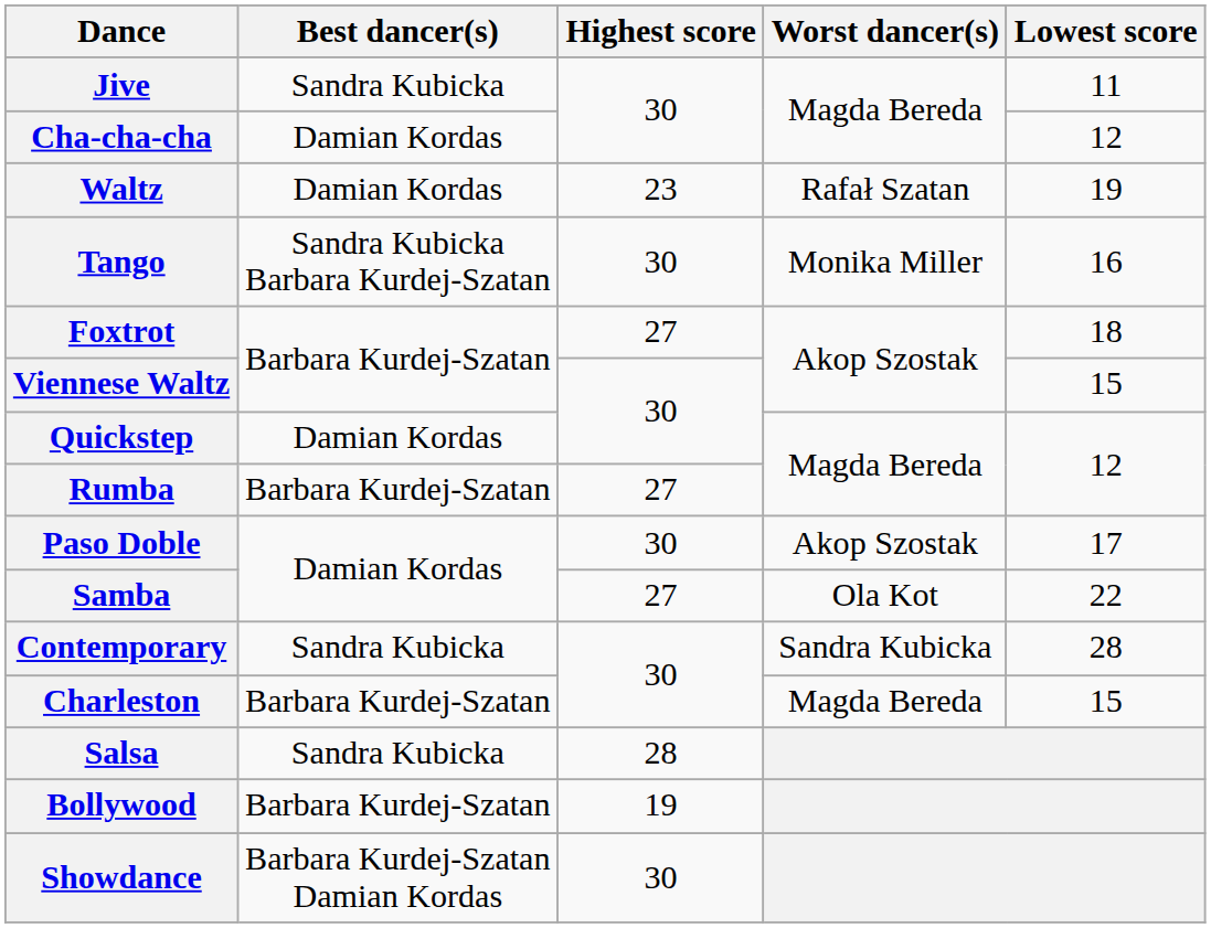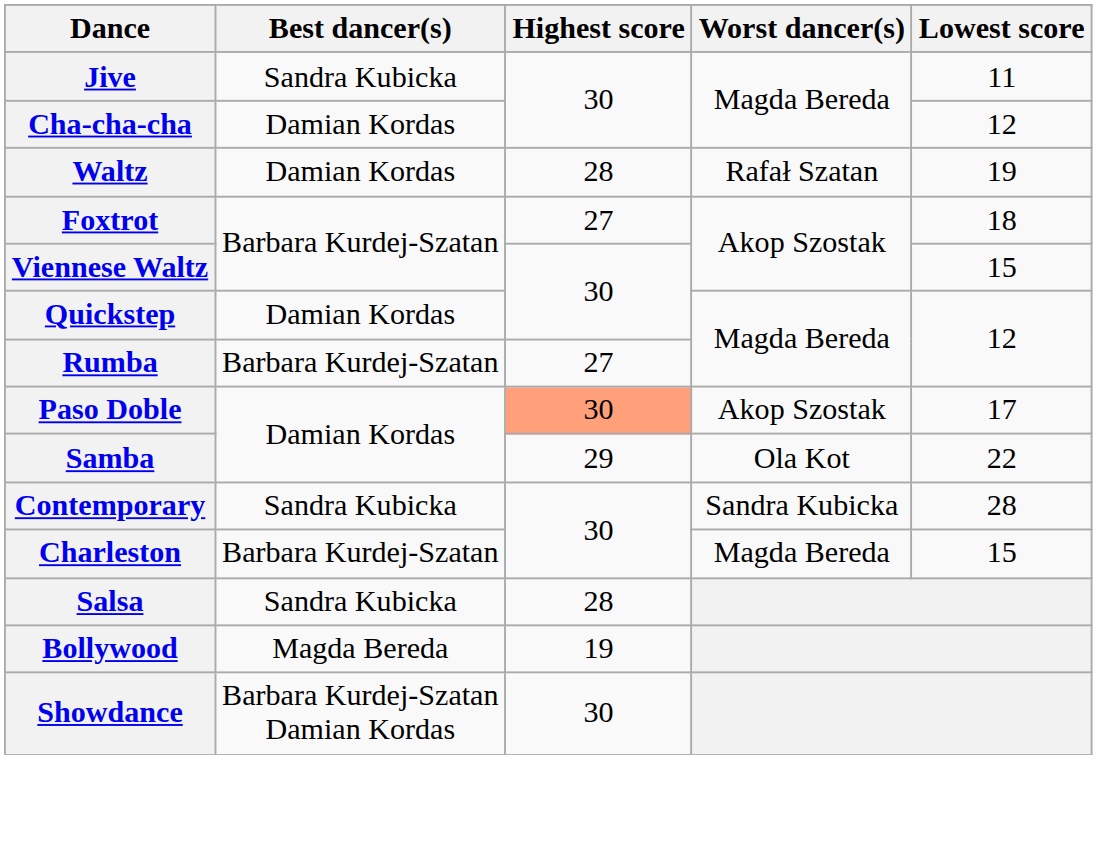Waltz | Highest score: 23 -> 28
- row: Tango | Sandra Kubicka Barbara Kurdej-Szatan | 30 | Monika Miller | 16
Paso Doble | Highest score: no background -> lightsalmon background
Samba | Highest score: 27 -> 29
Bollywood | Best dancer(s): Barbara Kurdej-Szatan -> Magda Bereda
